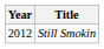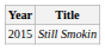Still Smokin | Year: 2012 -> 2015
